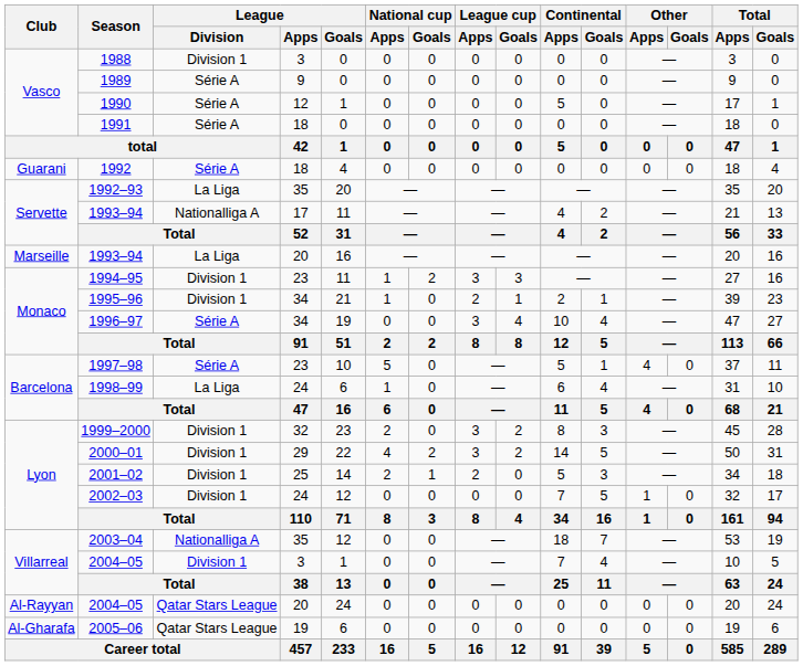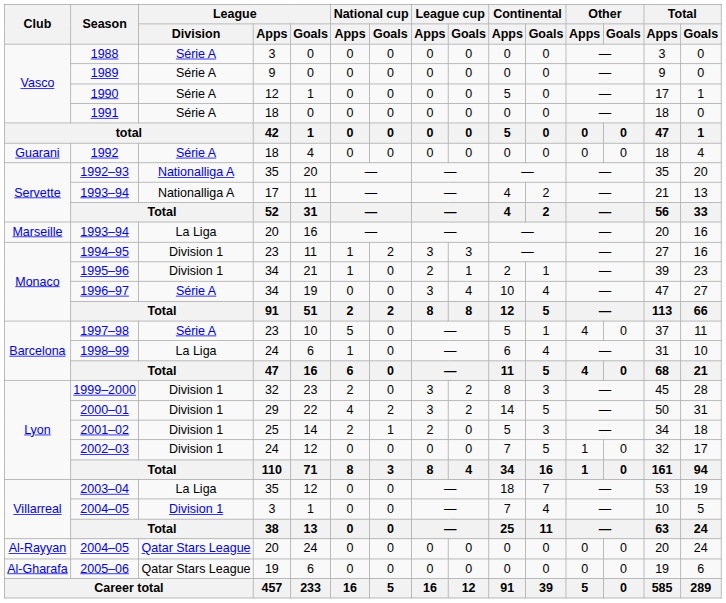1988 | League / Division: Division 1 -> Série A
1992–93 | League / Division: La Liga -> Nationalliga A
2003–04 | League / Division: Nationalliga A -> La Liga
